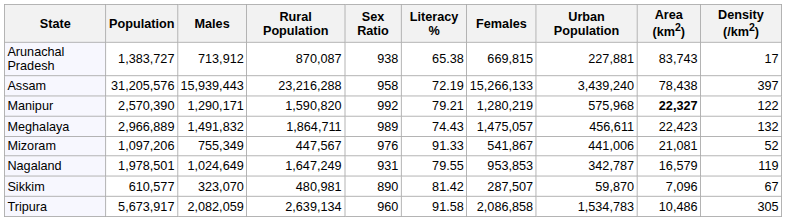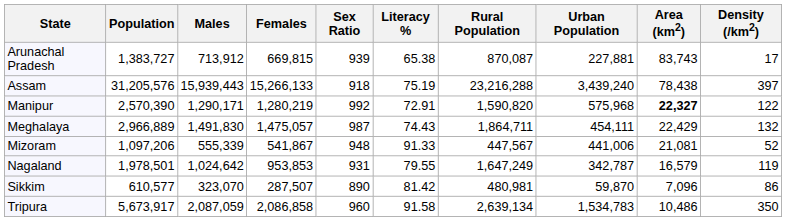columns swapped: Females <-> Rural Population
Arunachal Pradesh | Sex Ratio: 938 -> 939
Assam | Sex Ratio: 958 -> 918
Assam | Literacy %: 72.19 -> 75.19
Manipur | Literacy %: 79.21 -> 72.91
Meghalaya | Males: 1,491,832 -> 1,491,830
Meghalaya | Sex Ratio: 989 -> 987
Meghalaya | Urban Population: 456,611 -> 454,111
Meghalaya | Area (km2): 22,423 -> 22,429
Mizoram | Males: 755,349 -> 555,339
Mizoram | Sex Ratio: 976 -> 948
Nagaland | Males: 1,024,649 -> 1,024,642
Sikkim | Density (/km2): 67 -> 86
Tripura | Males: 2,082,059 -> 2,087,059
Tripura | Density (/km2): 305 -> 350
